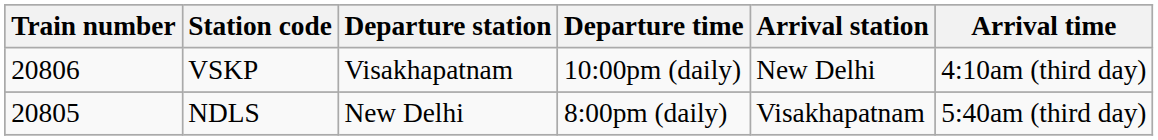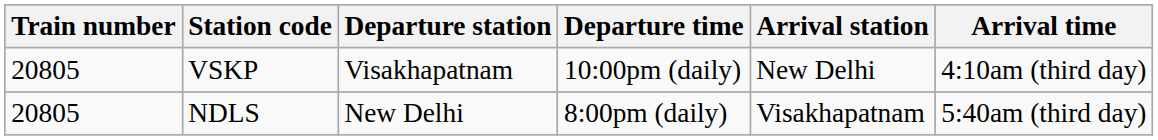VSKP | Train number: 20806 -> 20805
